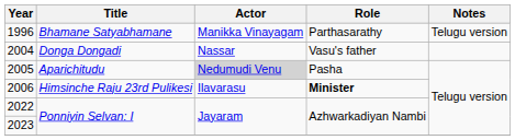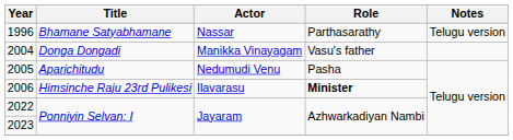1996 | Actor: Manikka Vinayagam -> Nassar
2004 | Actor: Nassar -> Manikka Vinayagam
2005 | Actor: lightgrey background -> no background
